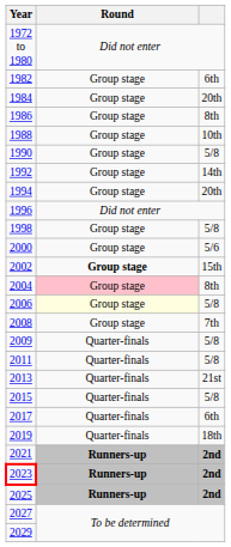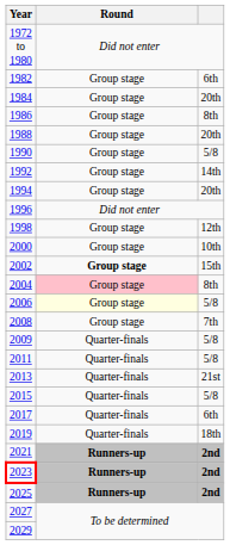1988 | column 3: 10th -> 20th
1998 | column 3: 5/8 -> 12th
2000 | column 3: 5/6 -> 10th
